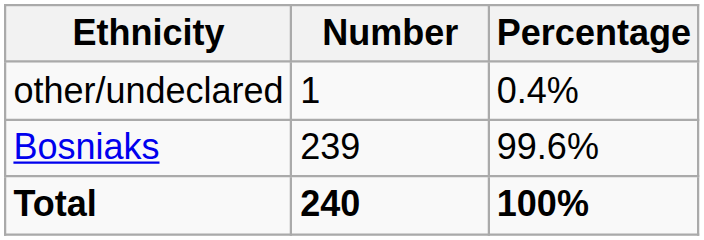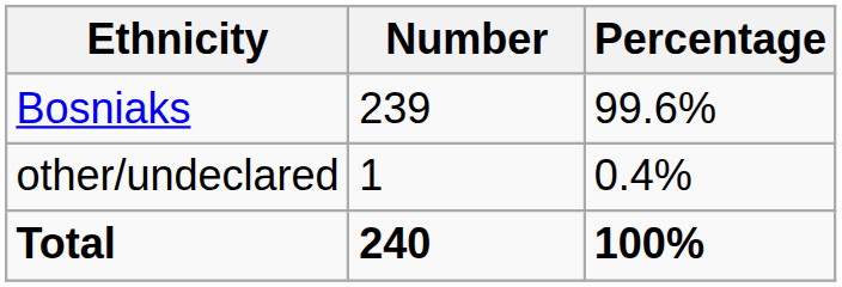rows swapped: Bosniaks <-> other/undeclared
